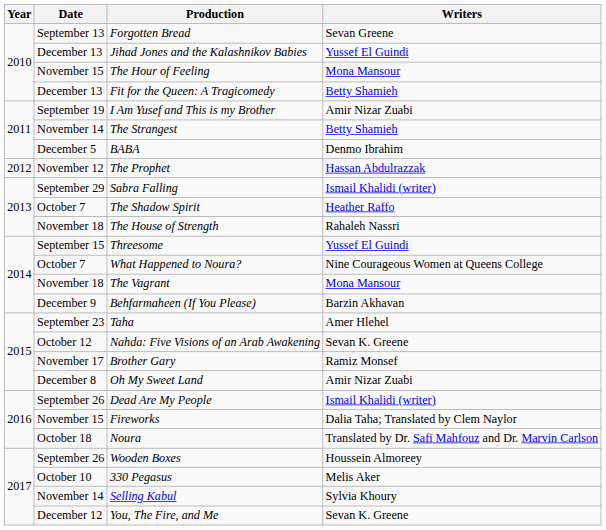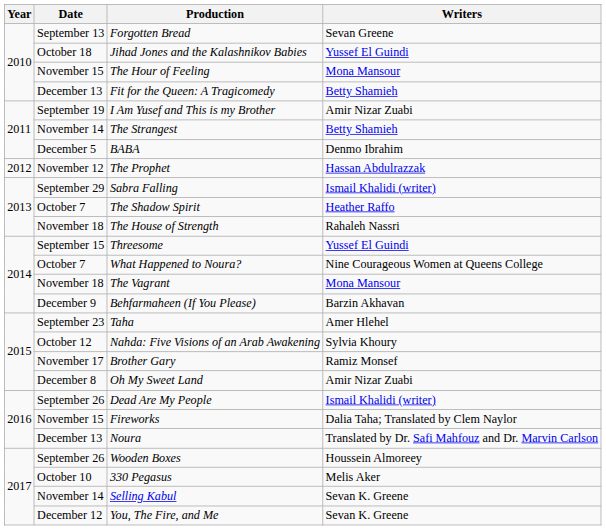Jihad Jones and the Kalashnikov Babies | Date: December 13 -> October 18
Nahda: Five Visions of an Arab Awakening | Writers: Sevan K. Greene -> Sylvia Khoury
Noura | Date: October 18 -> December 13
Selling Kabul | Writers: Sylvia Khoury -> Sevan K. Greene
